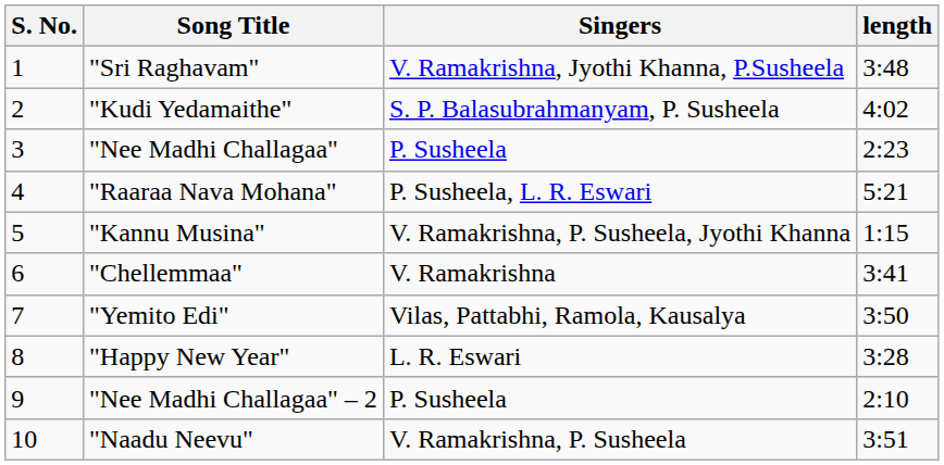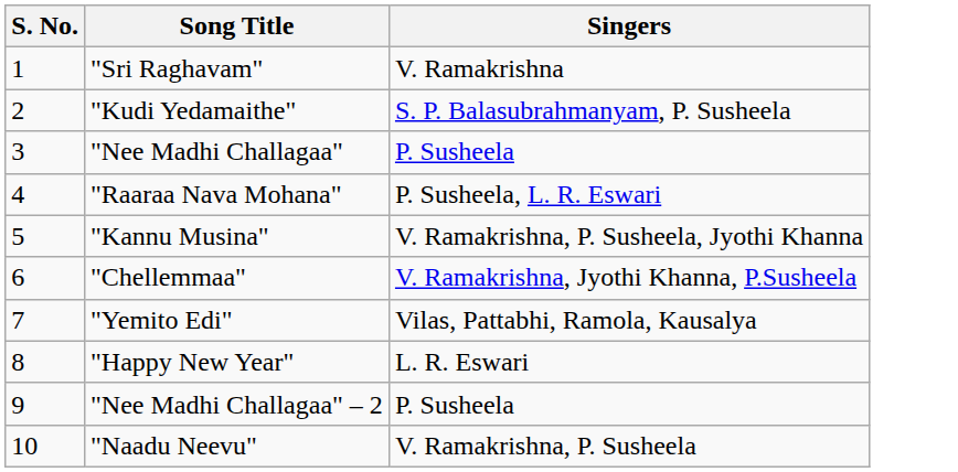- column: length | 3:48 | 4:02 | 2:23 | 5:21 | 1:15 | 3:41 | 3:50 | 3:28 | 2:10 | 3:51
"Sri Raghavam" | Singers: V. Ramakrishna, Jyothi Khanna, P.Susheela -> V. Ramakrishna
"Chellemmaa" | Singers: V. Ramakrishna -> V. Ramakrishna, Jyothi Khanna, P.Susheela
